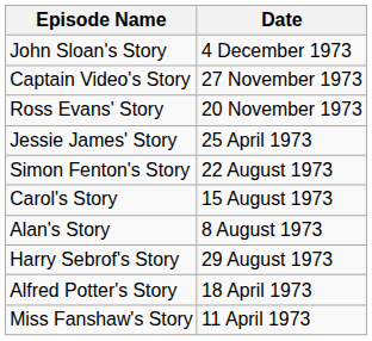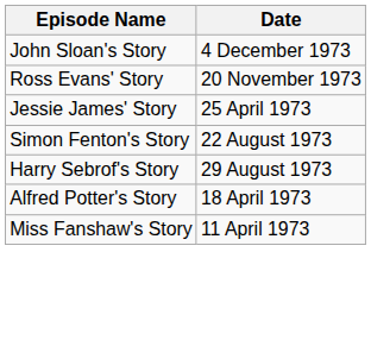- row: Captain Video's Story | 27 November 1973
- row: Carol's Story | 15 August 1973
- row: Alan's Story | 8 August 1973
